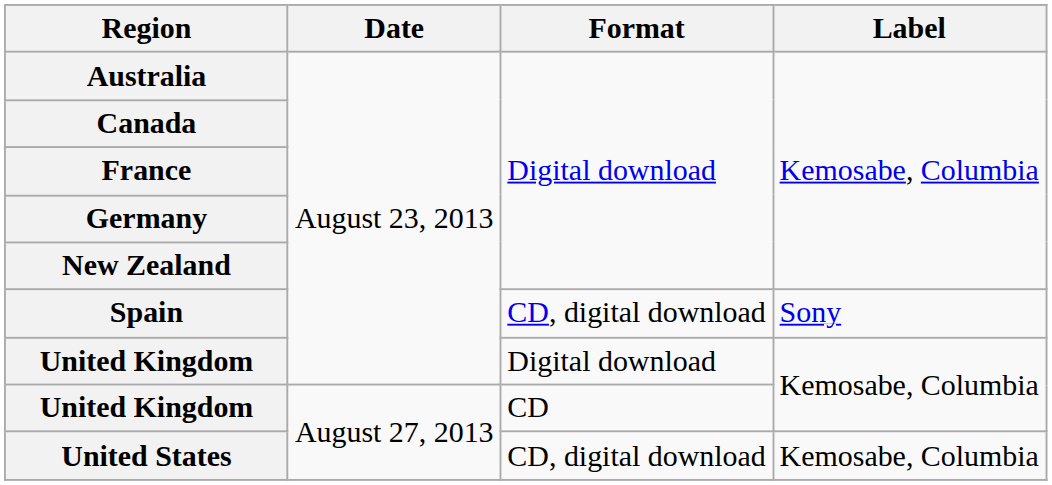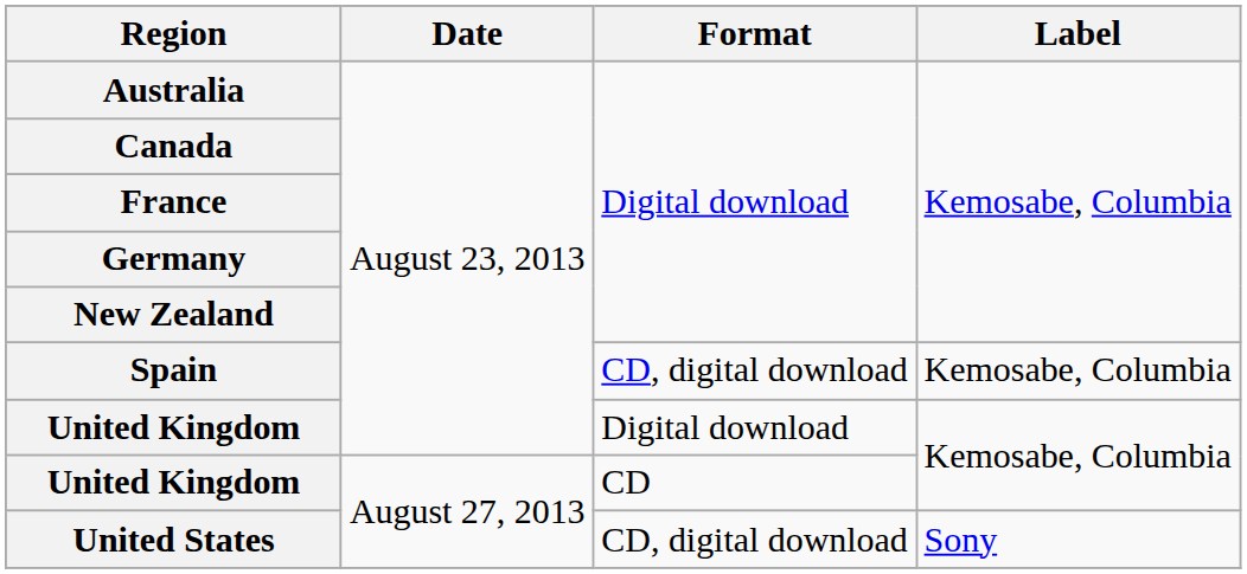Spain | Label: Sony -> Kemosabe, Columbia
United States | Label: Kemosabe, Columbia -> Sony
